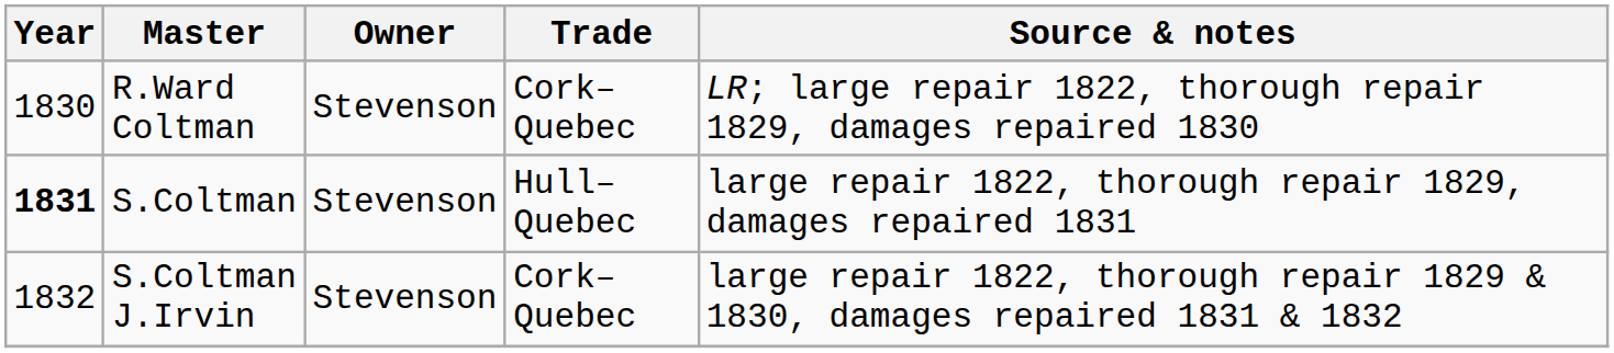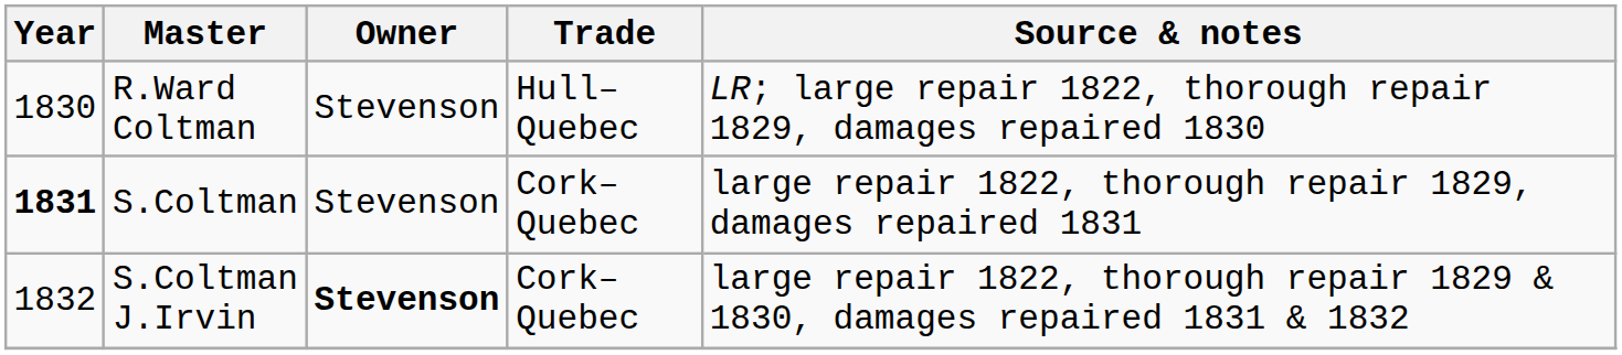R.Ward Coltman | Trade: Cork–Quebec -> Hull–Quebec
S.Coltman | Trade: Hull–Quebec -> Cork–Quebec
S.Coltman J.Irvin | Owner: normal -> bold
